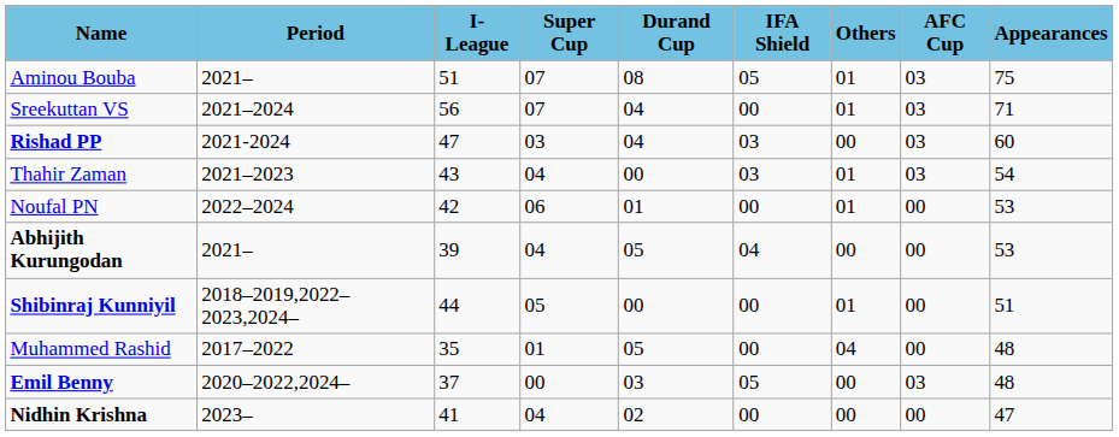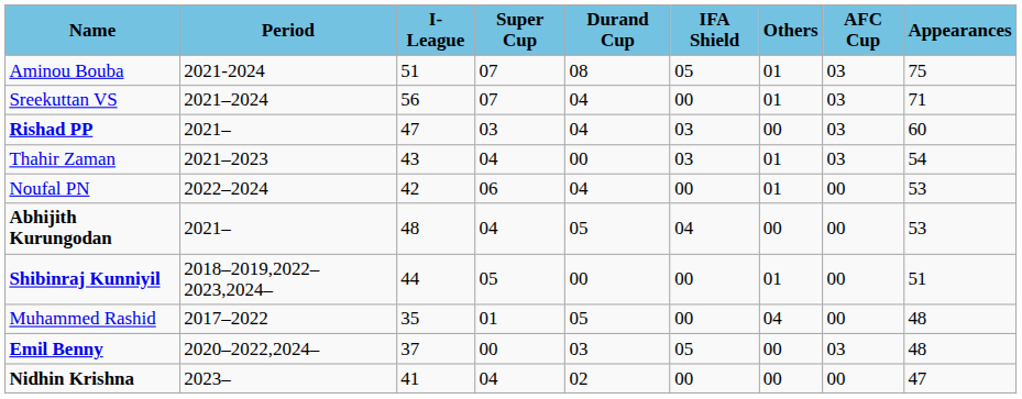Aminou Bouba | Period: 2021– -> 2021-2024
Rishad PP | Period: 2021-2024 -> 2021–
Noufal PN | Durand Cup: 01 -> 04
Abhijith Kurungodan | I-League: 39 -> 48
